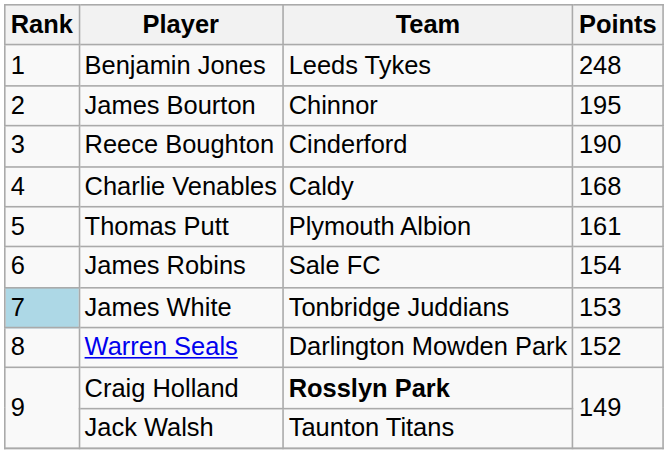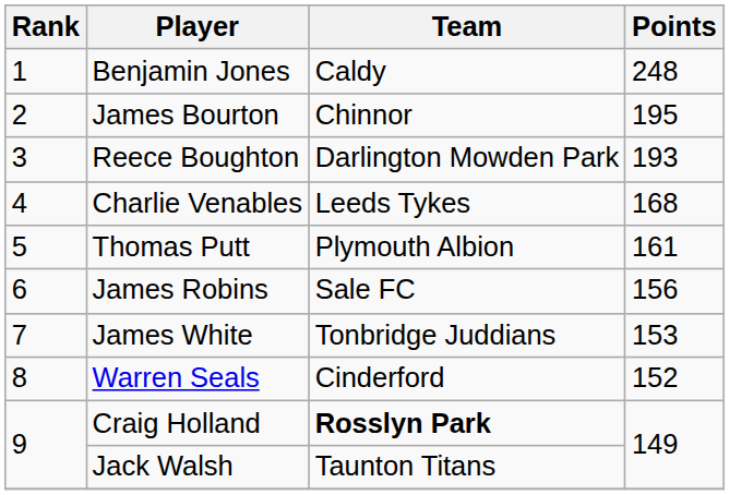Benjamin Jones | Team: Leeds Tykes -> Caldy
Reece Boughton | Team: Cinderford -> Darlington Mowden Park
Reece Boughton | Points: 190 -> 193
Charlie Venables | Team: Caldy -> Leeds Tykes
James Robins | Points: 154 -> 156
James White | Rank: lightblue background -> no background
Warren Seals | Team: Darlington Mowden Park -> Cinderford
